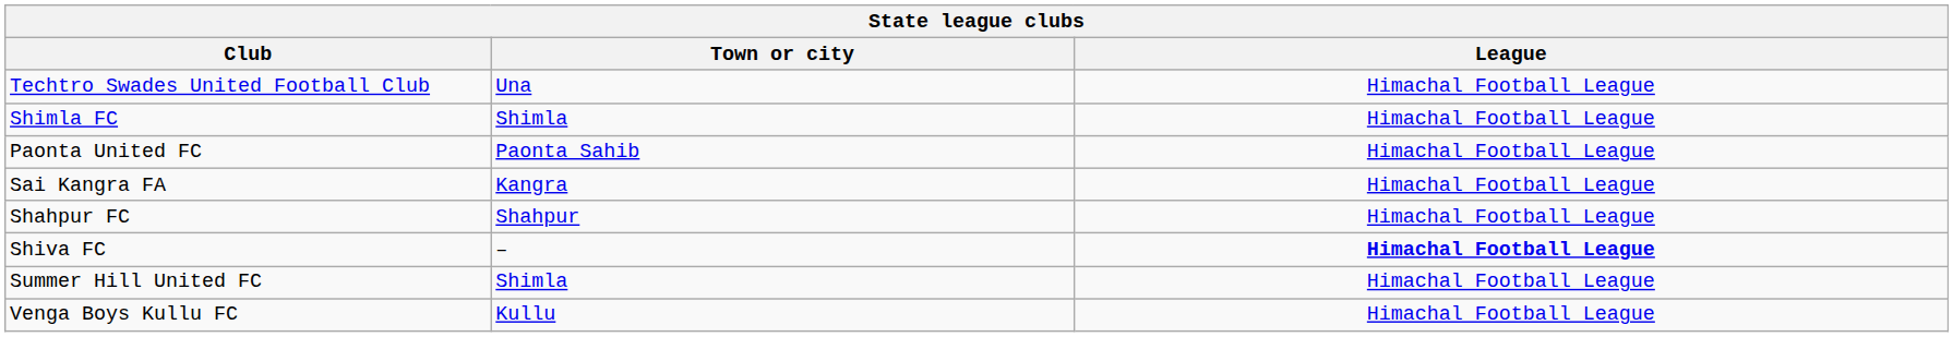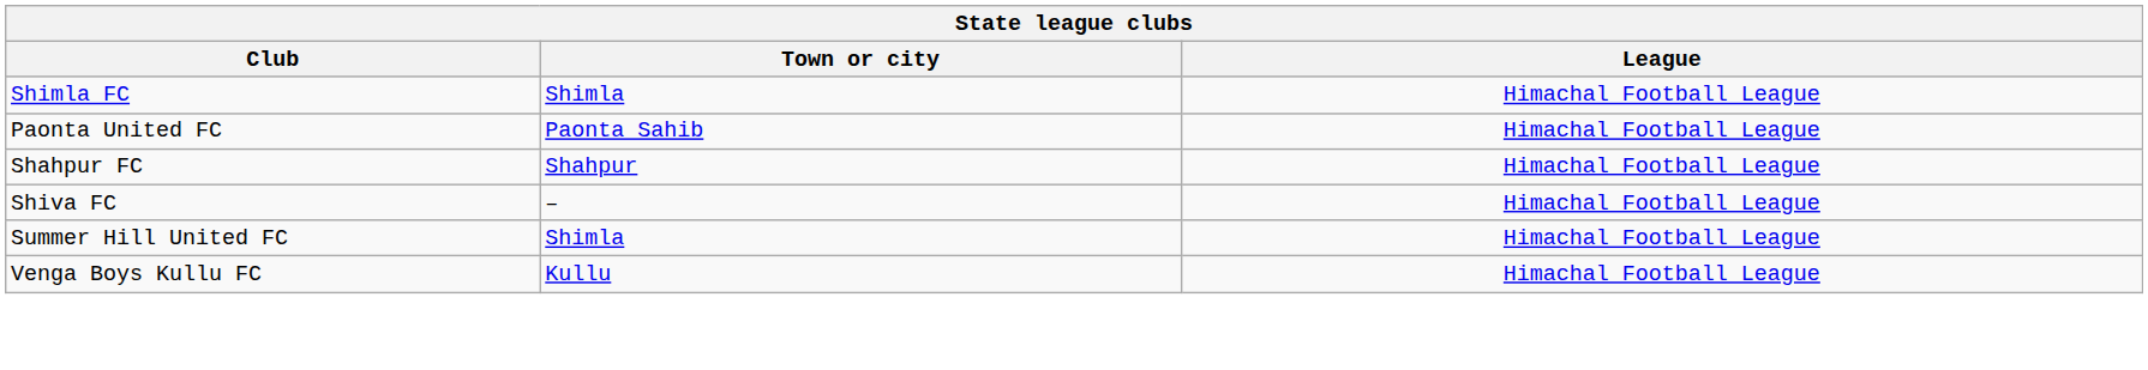- row: Techtro Swades United Football Club | Una | Himachal Football League
- row: Sai Kangra FA | Kangra | Himachal Football League
Shiva FC | League: bold -> normal
